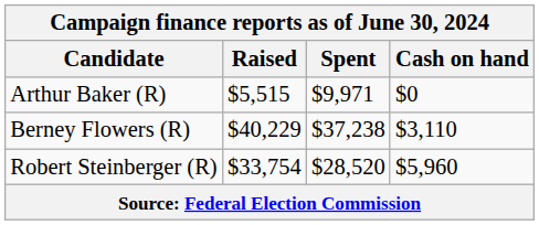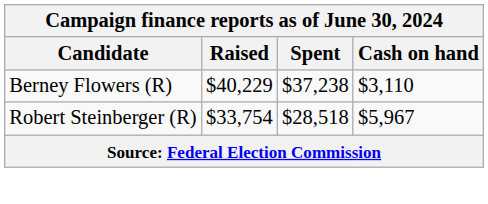- row: Arthur Baker (R) | $5,515 | $9,971 | $0
Robert Steinberger (R) | Spent: $28,520 -> $28,518
Robert Steinberger (R) | Cash on hand: $5,960 -> $5,967
